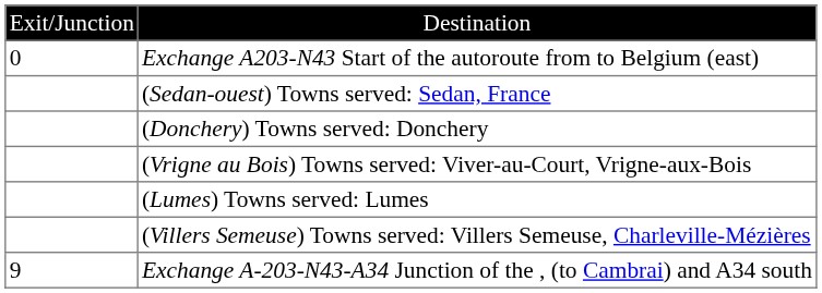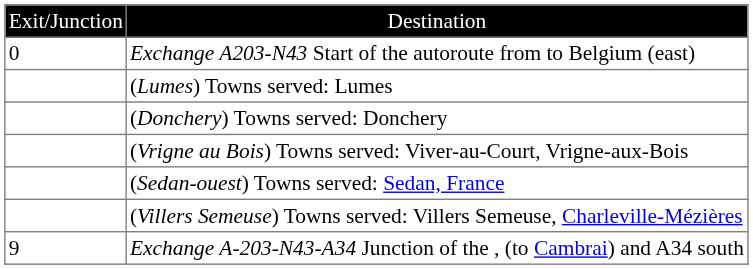rows swapped: (Sedan-ouest) Towns served: Sedan, France <-> (Lumes) Towns served: Lumes
